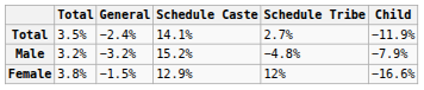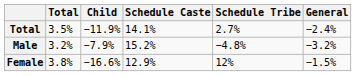columns swapped: General <-> Child
